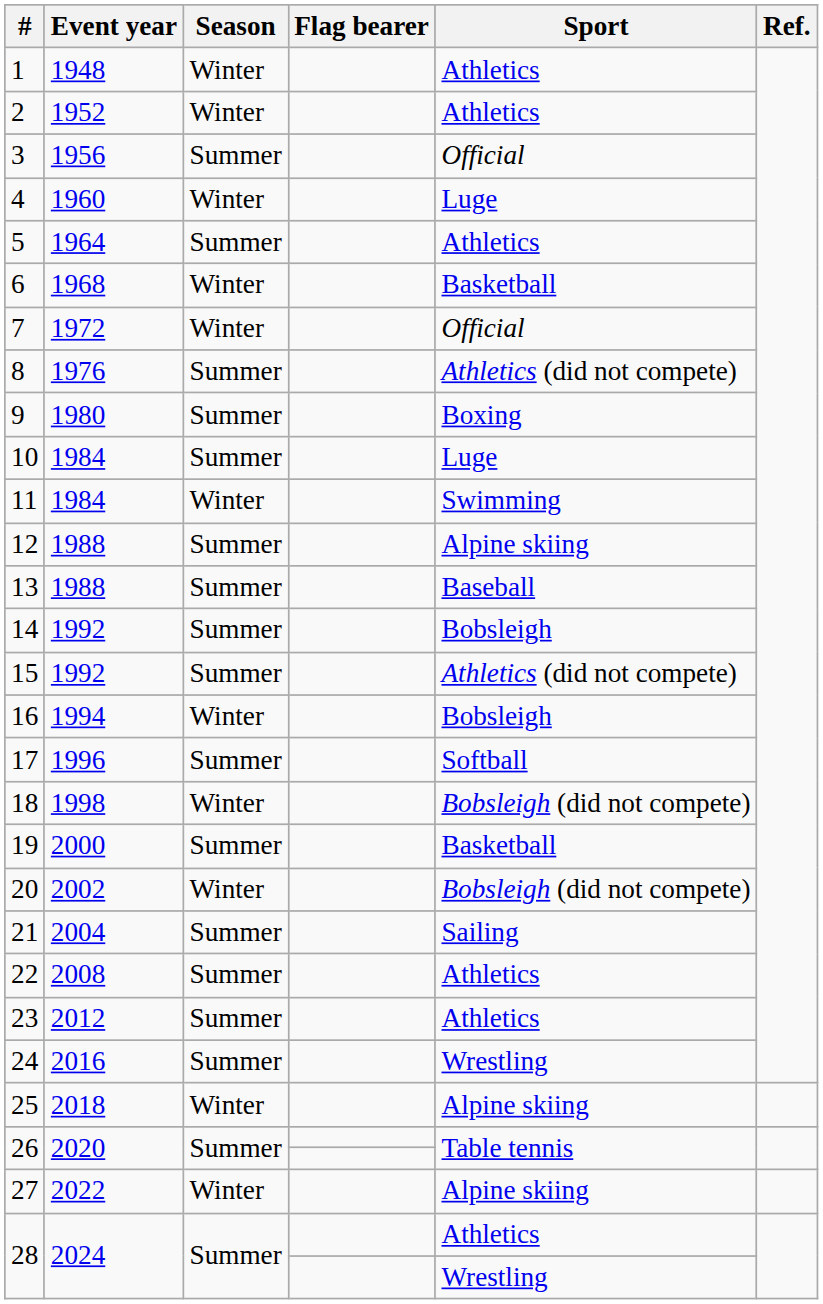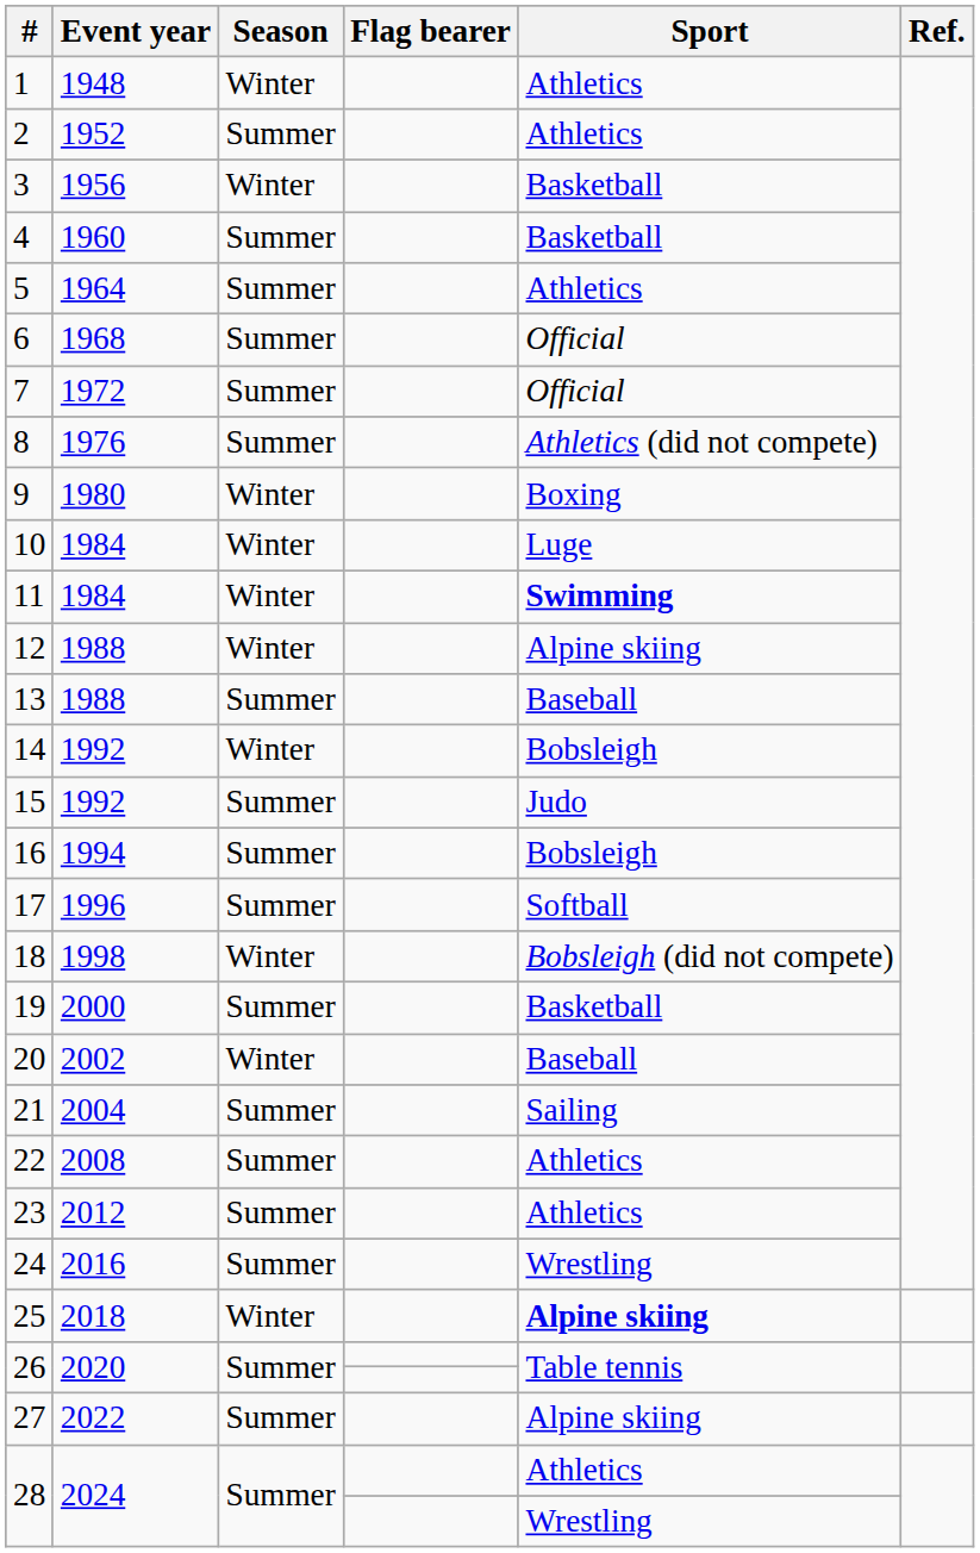2 | Season: Winter -> Summer
3 | Season: Summer -> Winter
3 | Sport: Official -> Basketball
4 | Season: Winter -> Summer
4 | Sport: Luge -> Basketball
6 | Season: Winter -> Summer
6 | Sport: Basketball -> Official
7 | Season: Winter -> Summer
9 | Season: Summer -> Winter
10 | Season: Summer -> Winter
11 | Sport: normal -> bold
12 | Season: Summer -> Winter
14 | Season: Summer -> Winter
15 | Sport: Athletics (did not compete) -> Judo
16 | Season: Winter -> Summer
20 | Sport: Bobsleigh (did not compete) -> Baseball
25 | Sport: normal -> bold
27 | Season: Winter -> Summer
